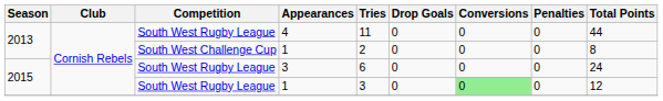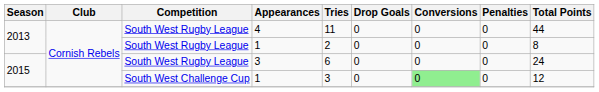2013 / 1 | Competition: South West Challenge Cup -> South West Rugby League
2015 / 1 | Competition: South West Rugby League -> South West Challenge Cup
